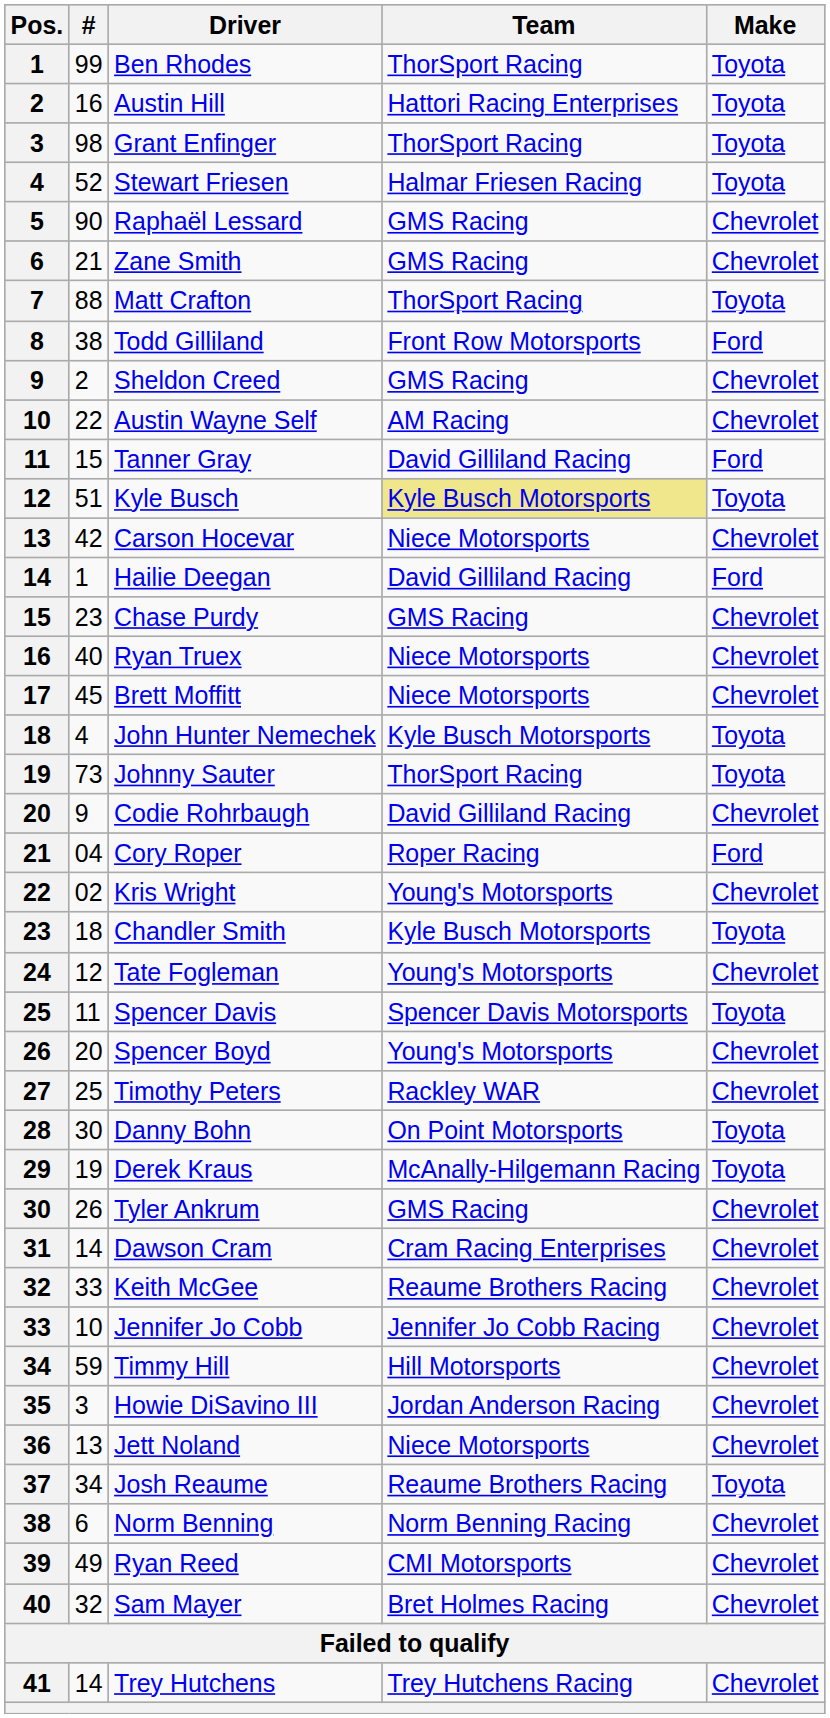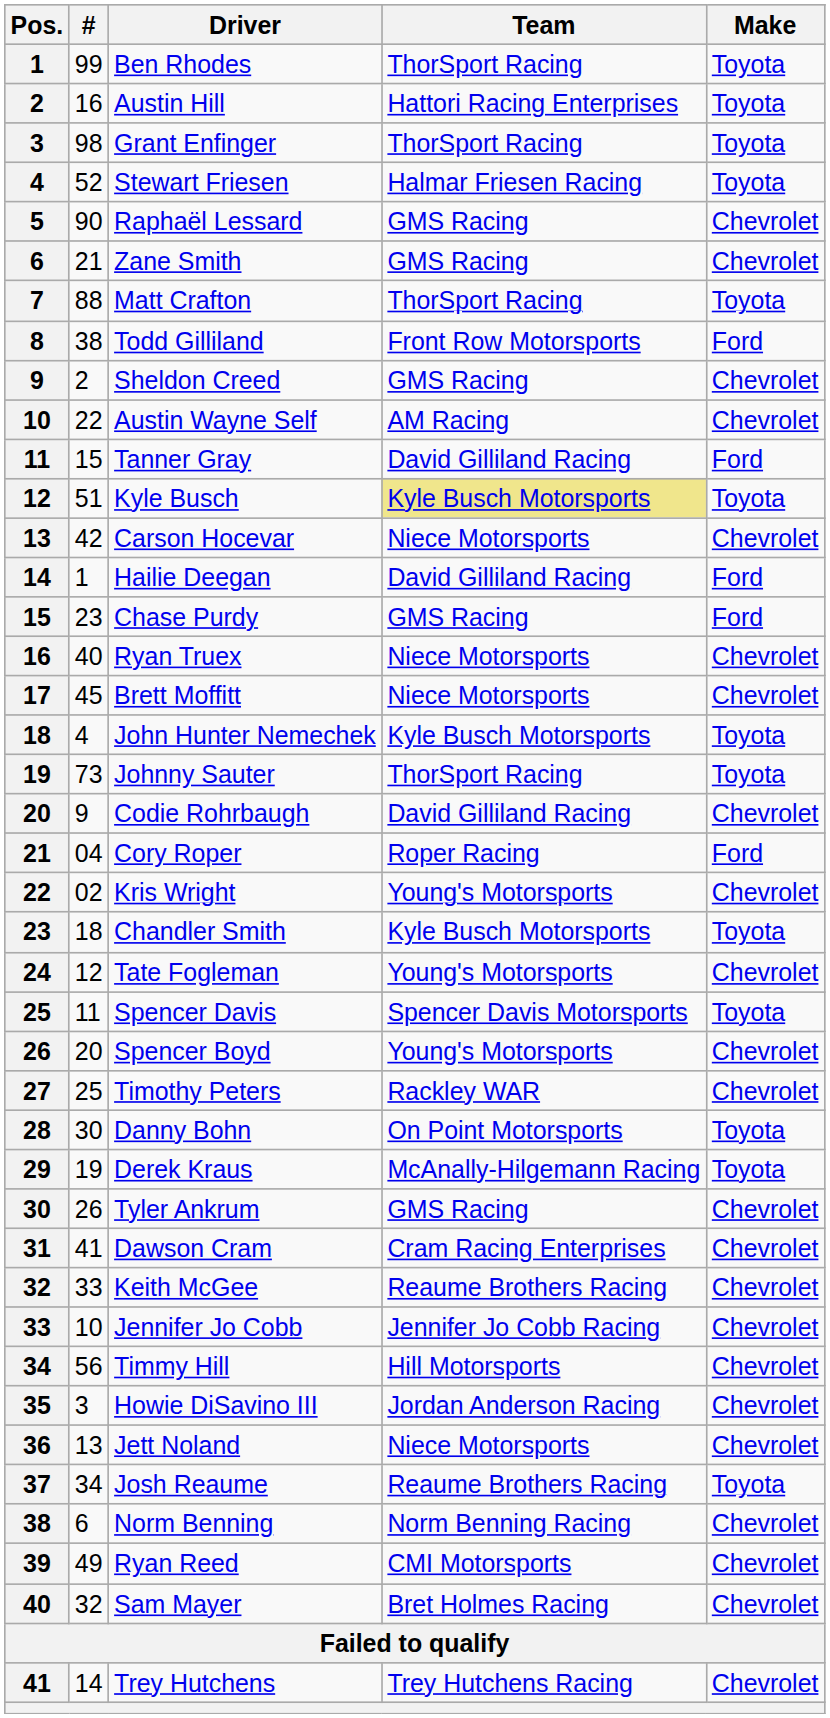Chase Purdy | Make: Chevrolet -> Ford
Dawson Cram | #: 14 -> 41
Timmy Hill | #: 59 -> 56
